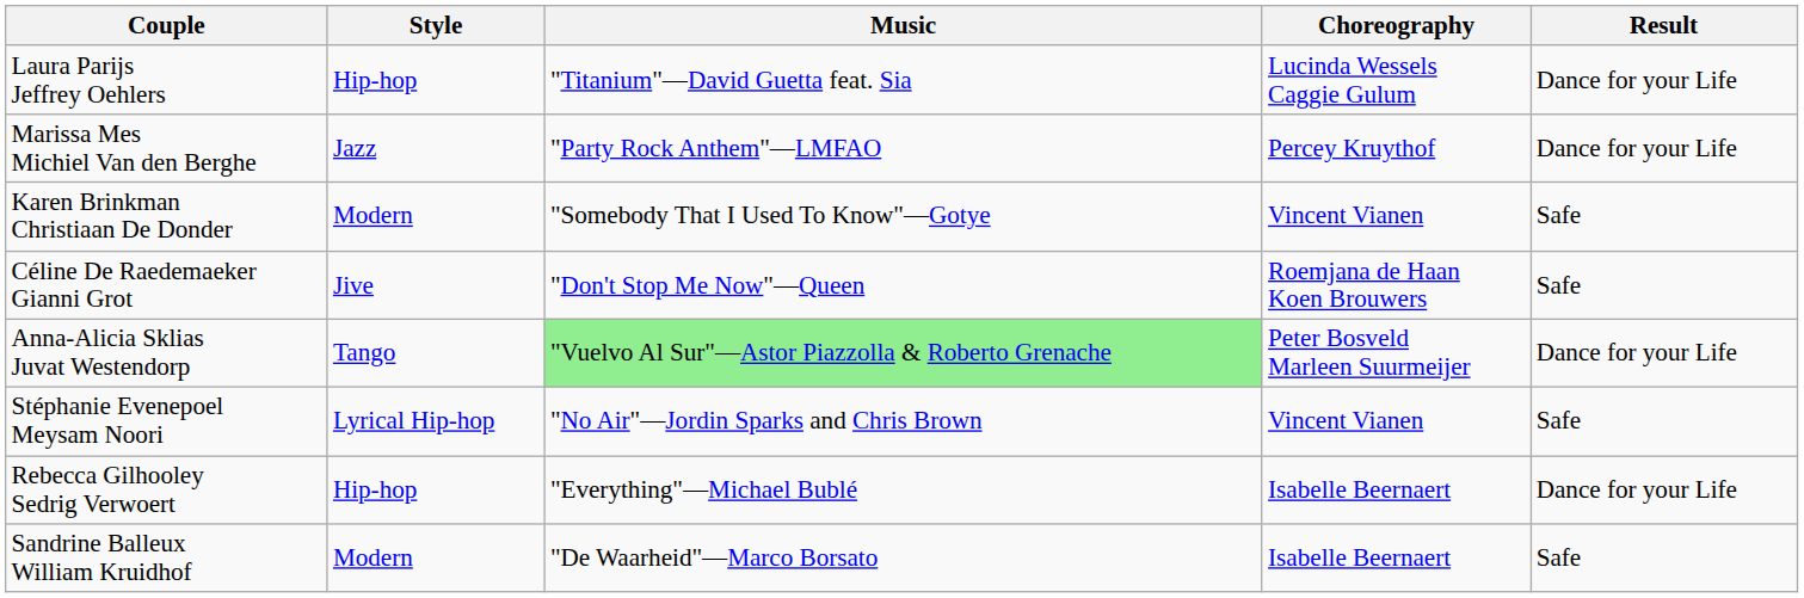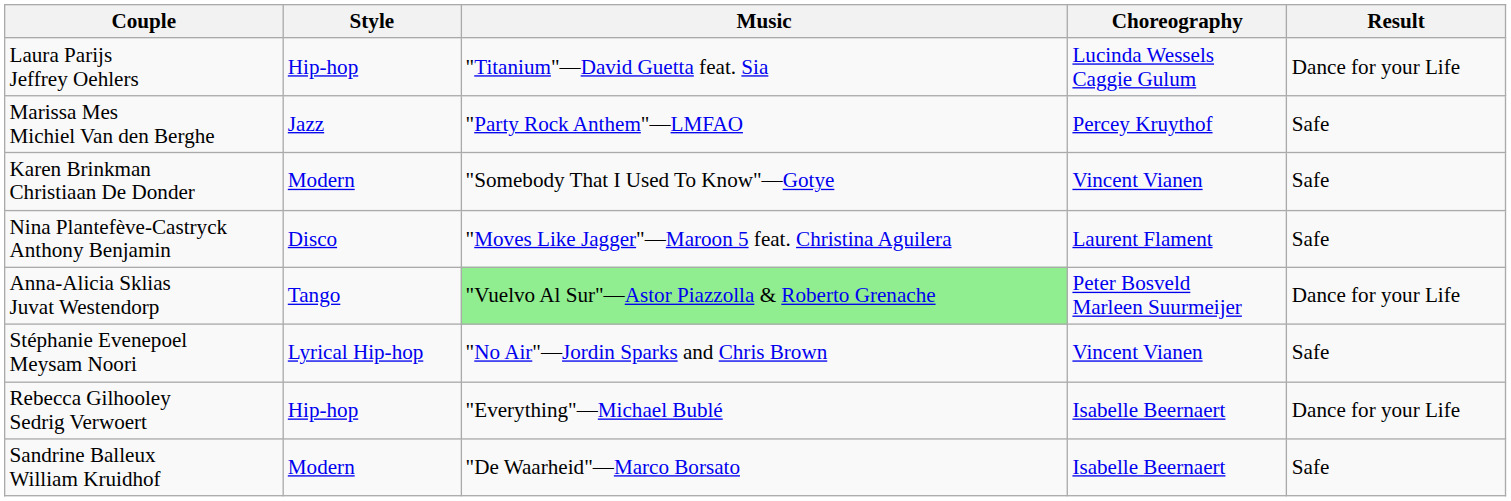Marissa Mes Michiel Van den Berghe | Result: Dance for your Life -> Safe
+ row: Nina Plantefève-Castryck Anthony Benjamin | Disco | "Moves Like Jagger"—Maroon 5 feat. Christina Aguilera | Laurent Flament | Safe
- row: Céline De Raedemaeker Gianni Grot | Jive | "Don't Stop Me Now"—Queen | Roemjana de Haan Koen Brouwers | Safe
